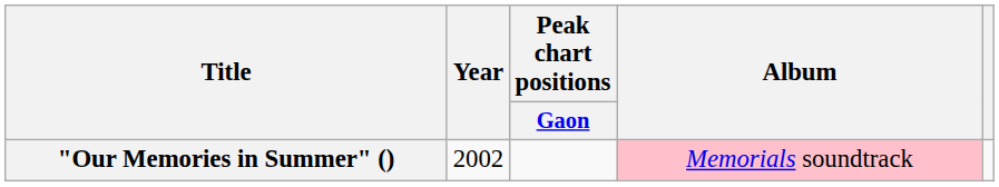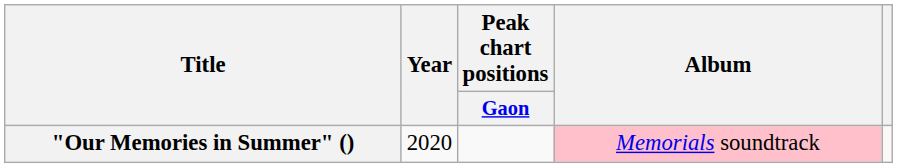"Our Memories in Summer" () | Year: 2002 -> 2020
